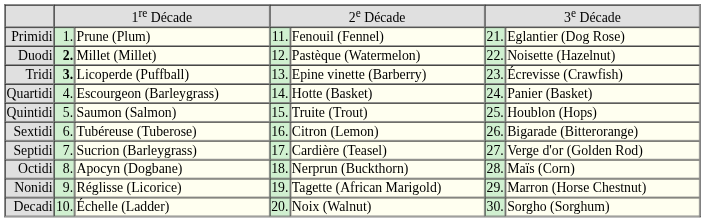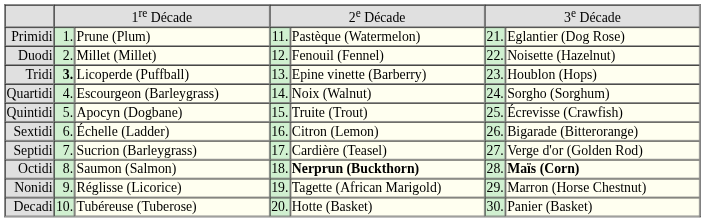Primidi | column 5: Fenouil (Fennel) -> Pastèque (Watermelon)
Duodi | column 2: bold -> normal
Duodi | column 5: Pastèque (Watermelon) -> Fenouil (Fennel)
Tridi | column 7: Écrevisse (Crawfish) -> Houblon (Hops)
Quartidi | column 5: Hotte (Basket) -> Noix (Walnut)
Quartidi | column 7: Panier (Basket) -> Sorgho (Sorghum)
Quintidi | column 3: Saumon (Salmon) -> Apocyn (Dogbane)
Quintidi | column 7: Houblon (Hops) -> Écrevisse (Crawfish)
Sextidi | column 3: Tubéreuse (Tuberose) -> Échelle (Ladder)
Octidi | column 3: Apocyn (Dogbane) -> Saumon (Salmon)
Octidi | column 5: normal -> bold
Octidi | column 7: normal -> bold
Decadi | column 3: Échelle (Ladder) -> Tubéreuse (Tuberose)
Decadi | column 5: Noix (Walnut) -> Hotte (Basket)
Decadi | column 7: Sorgho (Sorghum) -> Panier (Basket)
